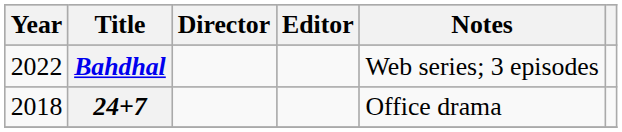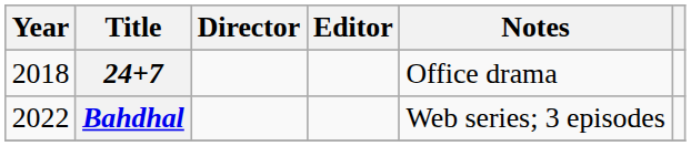rows swapped: 24+7 <-> Bahdhal
